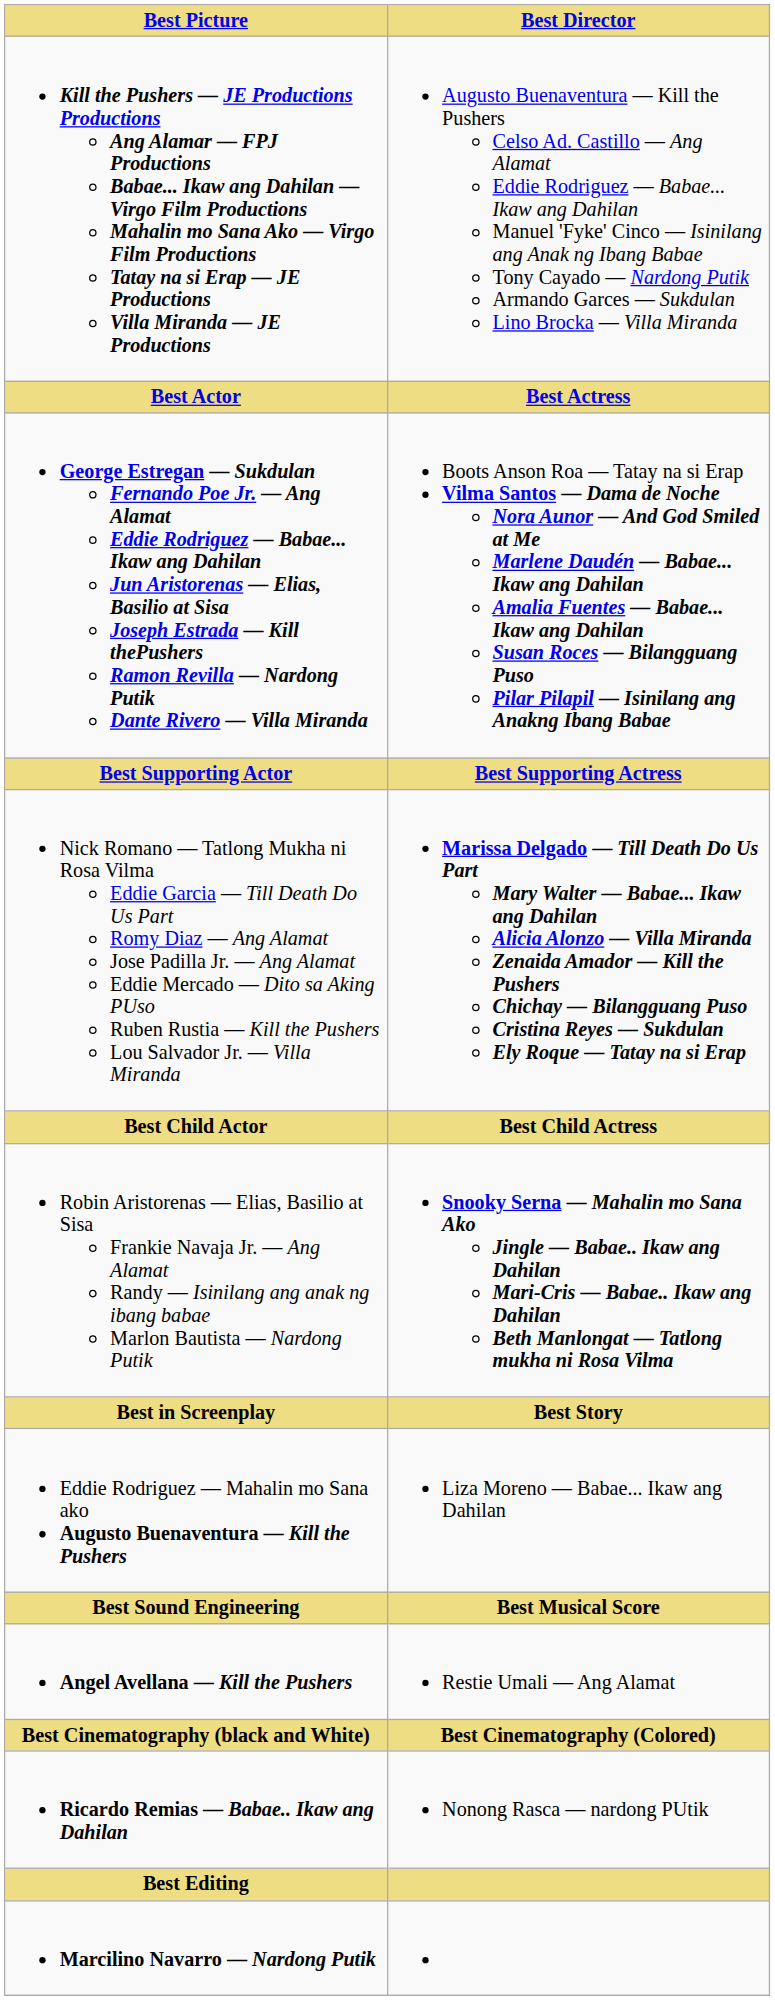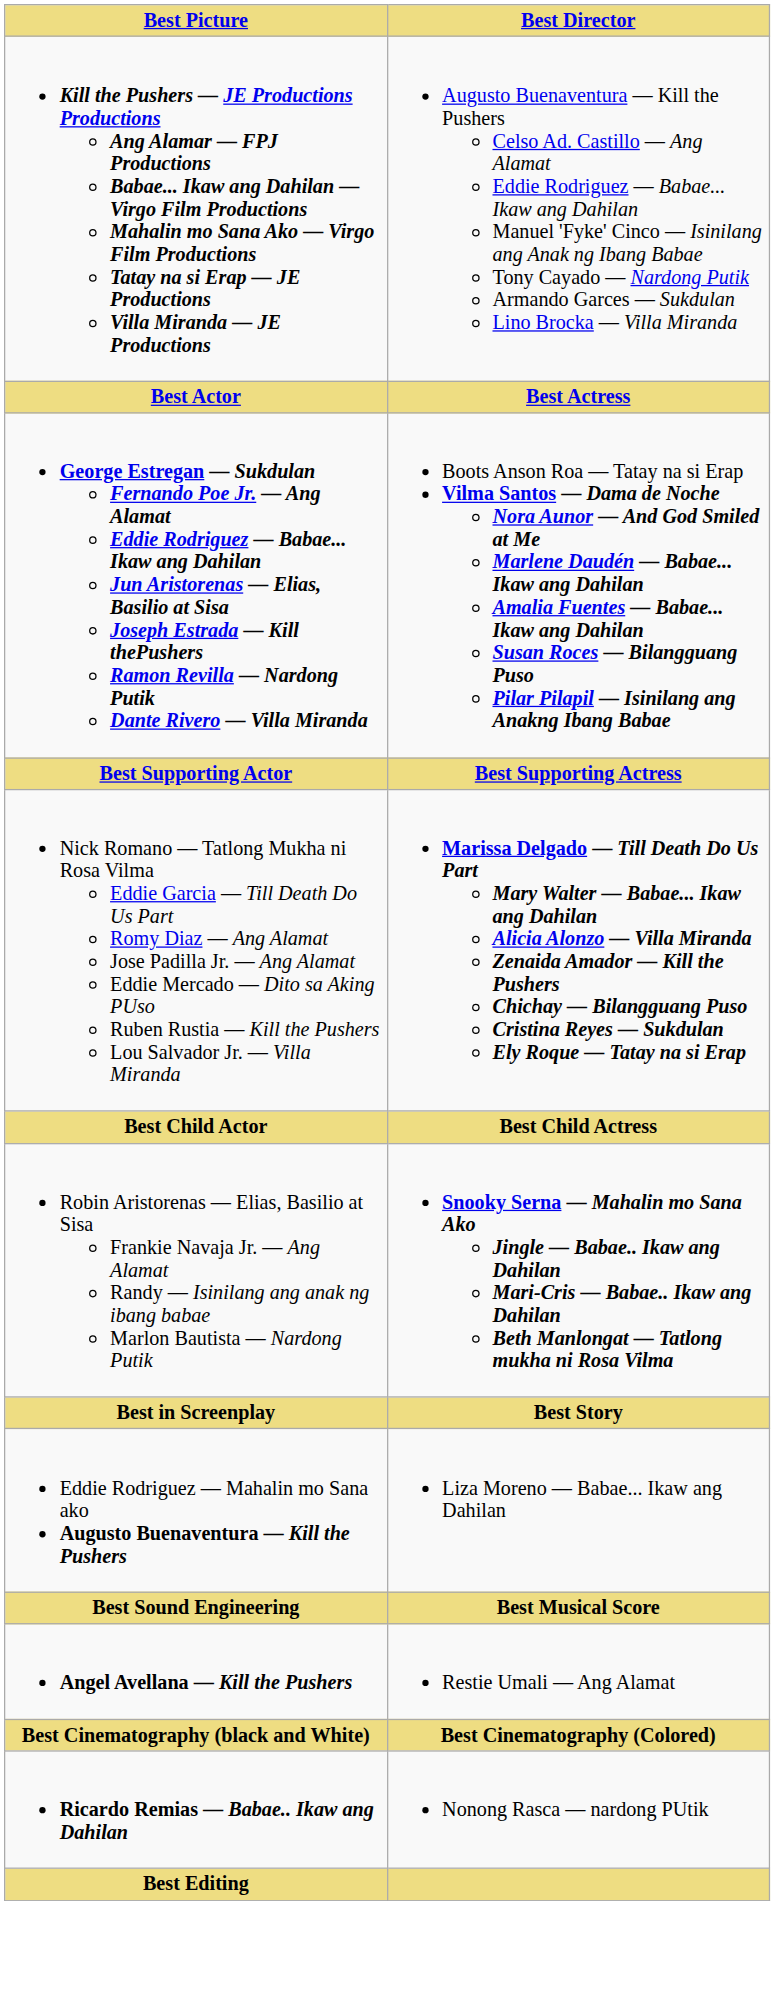- row: Marcilino Navarro — Nardong Putik
